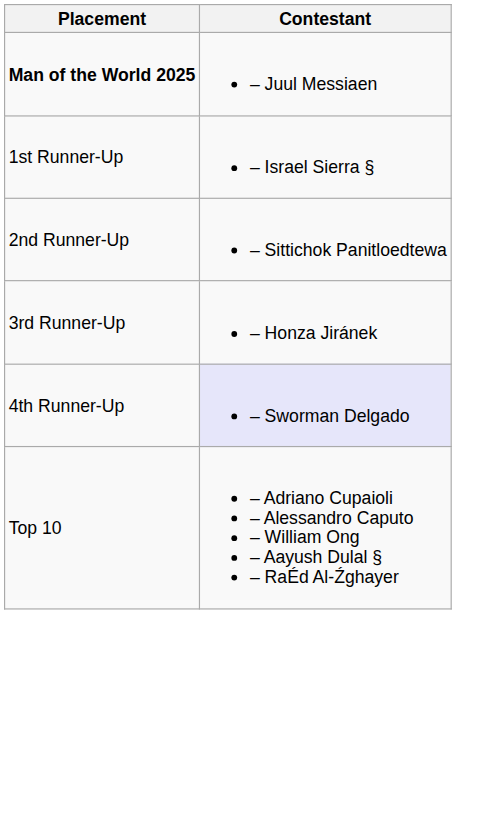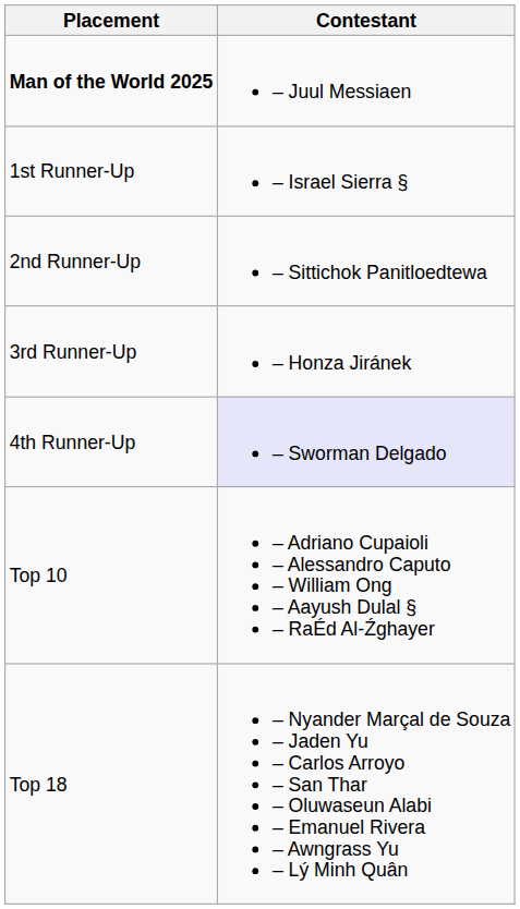+ row: Top 18 | – Nyander Marçal de Souza – Jaden Yu – Carlos Arroyo – San Thar – Oluwaseun Alabi – Emanuel Rivera – Awngrass Yu – Lý Minh Quân
